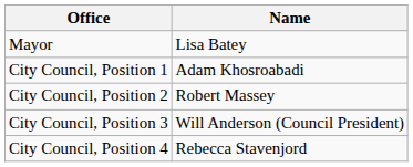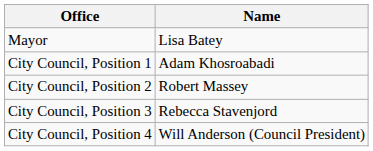City Council, Position 3 | Name: Will Anderson (Council President) -> Rebecca Stavenjord
City Council, Position 4 | Name: Rebecca Stavenjord -> Will Anderson (Council President)
